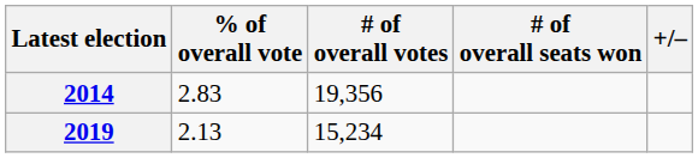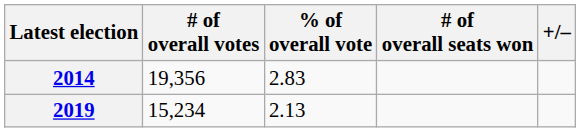columns swapped: # of overall votes <-> % of overall vote
